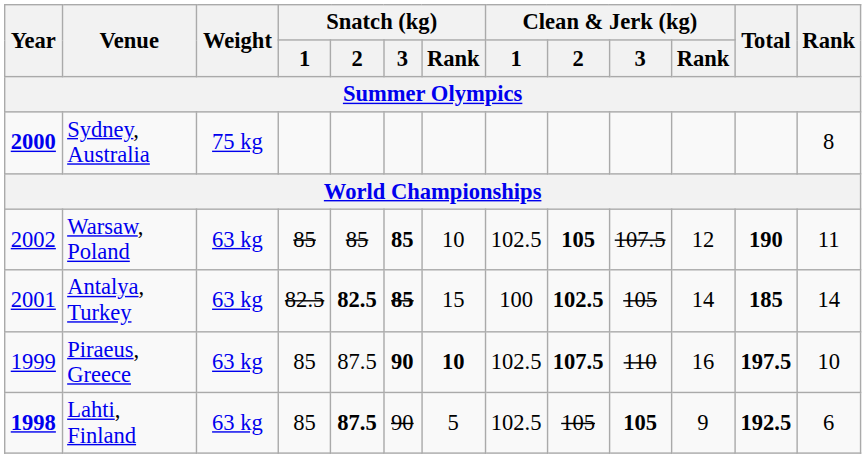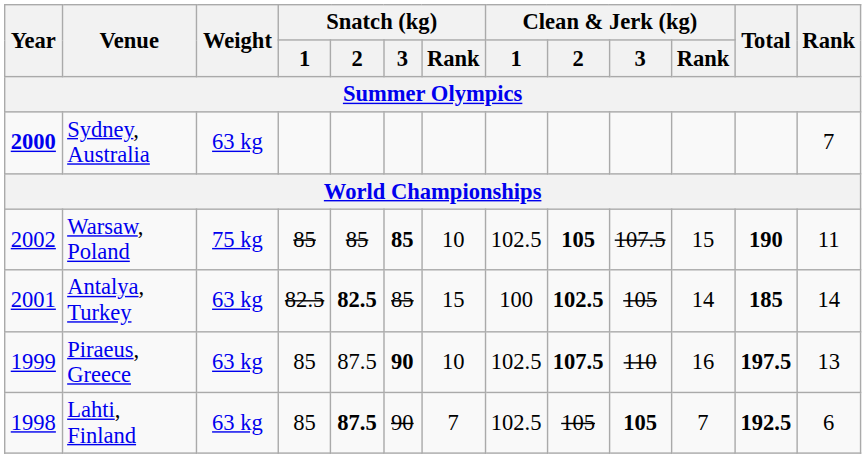Sydney, Australia | Weight: 75 kg -> 63 kg
Sydney, Australia | Rank: 8 -> 7
Warsaw, Poland | Weight: 63 kg -> 75 kg
Warsaw, Poland | Clean & Jerk (kg) / Rank: 12 -> 15
Antalya, Turkey | Snatch (kg) / 3: bold -> normal
Piraeus, Greece | Snatch (kg) / Rank: bold -> normal
Piraeus, Greece | Rank: 10 -> 13
Lahti, Finland | Year: bold -> normal
Lahti, Finland | Snatch (kg) / Rank: 5 -> 7
Lahti, Finland | Clean & Jerk (kg) / Rank: 9 -> 7
